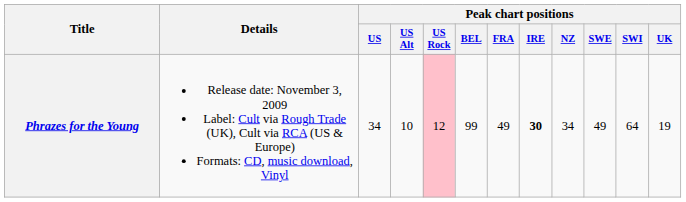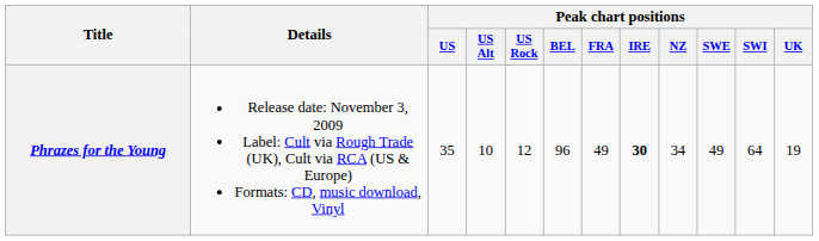Phrazes for the Young | Peak chart positions / US: 34 -> 35
Phrazes for the Young | Peak chart positions / US Rock: pink background -> no background
Phrazes for the Young | Peak chart positions / BEL: 99 -> 96
